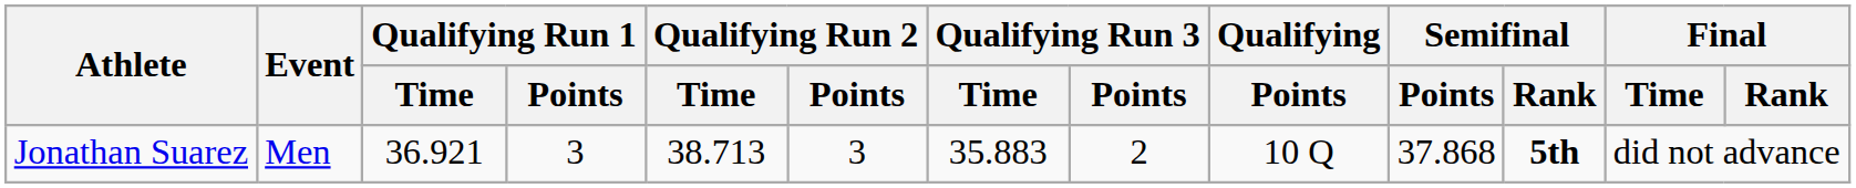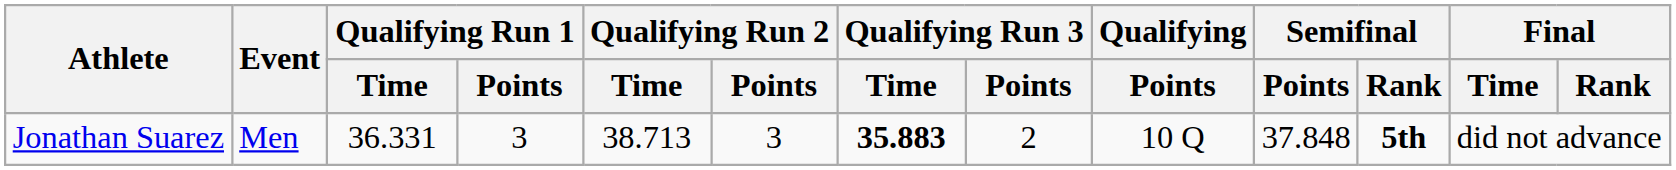Jonathan Suarez | Qualifying Run 1 / Time: 36.921 -> 36.331
Jonathan Suarez | Qualifying Run 3 / Time: normal -> bold
Jonathan Suarez | Semifinal / Points: 37.868 -> 37.848
